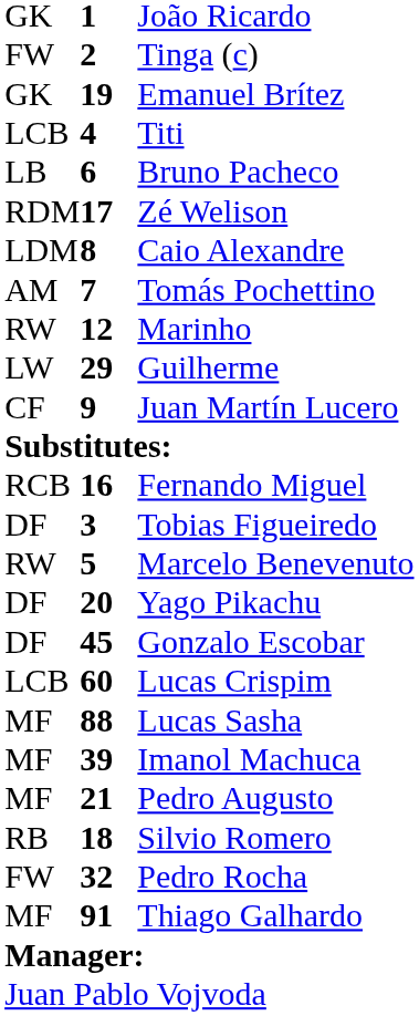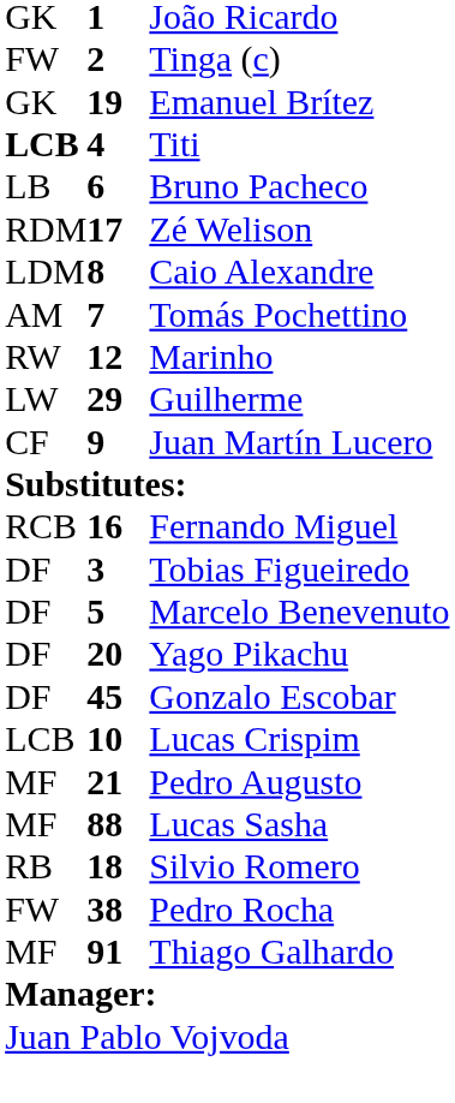Titi | column 1: normal -> bold
Marcelo Benevenuto | column 1: RW -> DF
Lucas Crispim | column 2: 60 -> 10
rows swapped: Pedro Augusto <-> Lucas Sasha
- row: MF | 39 | Imanol Machuca
Pedro Rocha | column 2: 32 -> 38
